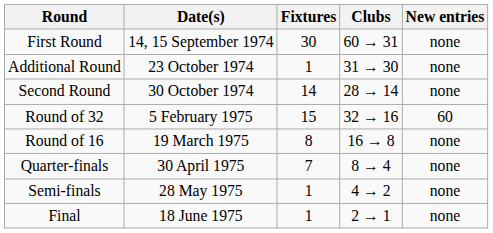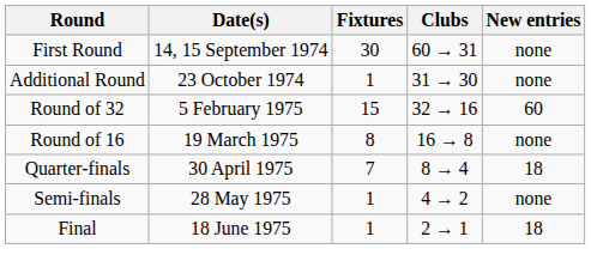- row: Second Round | 30 October 1974 | 14 | 28 → 14 | none
Quarter-finals | New entries: none -> 18
Final | New entries: none -> 18
